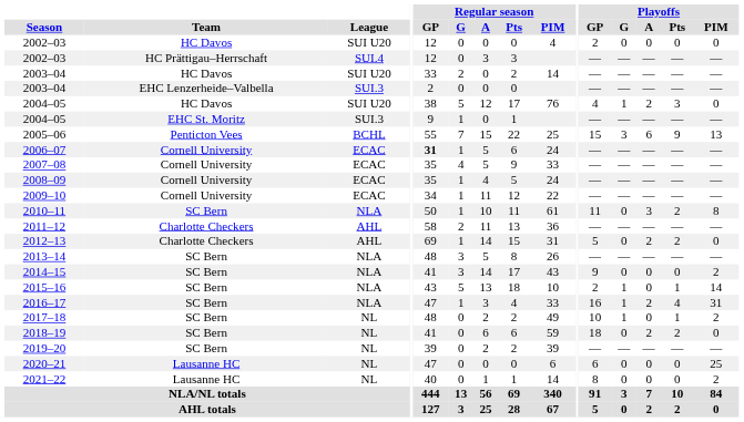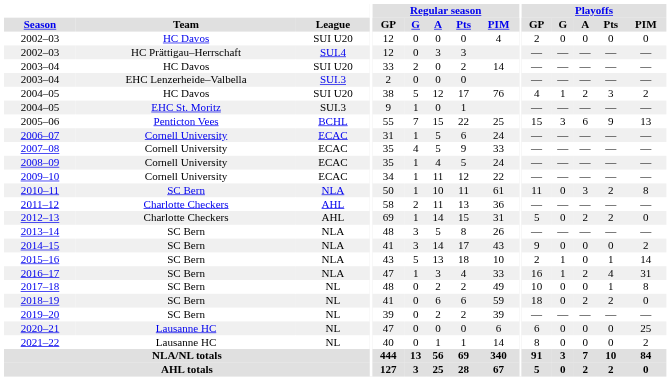2004–05 / HC Davos | Playoffs / PIM: 0 -> 2
2006–07 | Regular season / GP: bold -> normal
2017–18 | Playoffs / G: 1 -> 0
2017–18 | Playoffs / PIM: 2 -> 8
